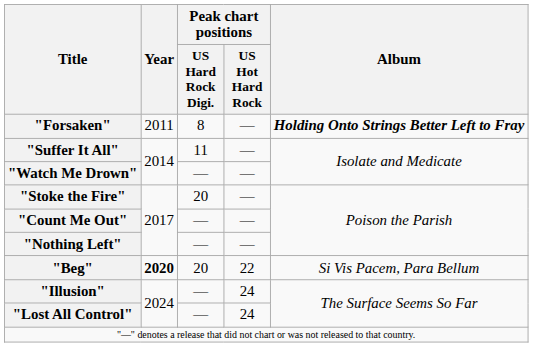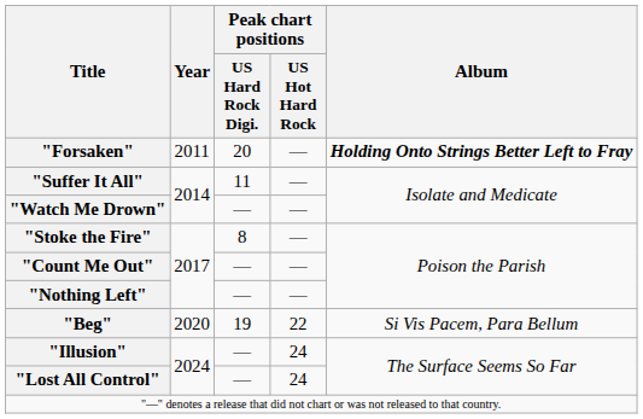"Forsaken" | Peak chart positions / US Hard Rock Digi.: 8 -> 20
"Stoke the Fire" | Peak chart positions / US Hard Rock Digi.: 20 -> 8
"Beg" | Year: bold -> normal
"Beg" | Peak chart positions / US Hard Rock Digi.: 20 -> 19
